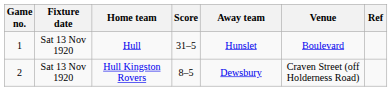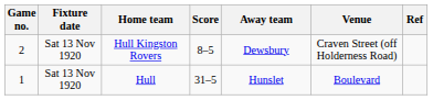rows swapped: Hull <-> Hull Kingston Rovers
